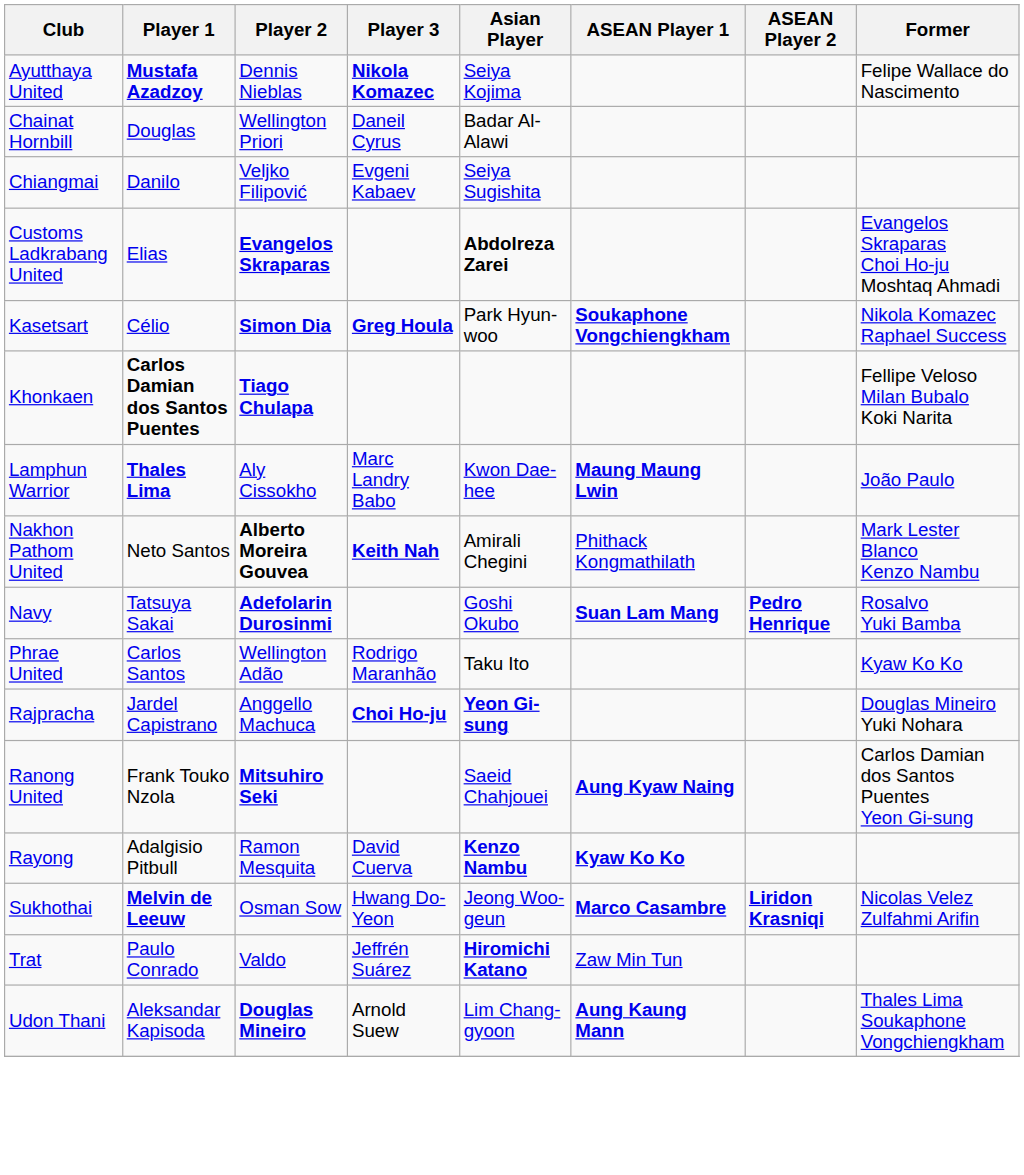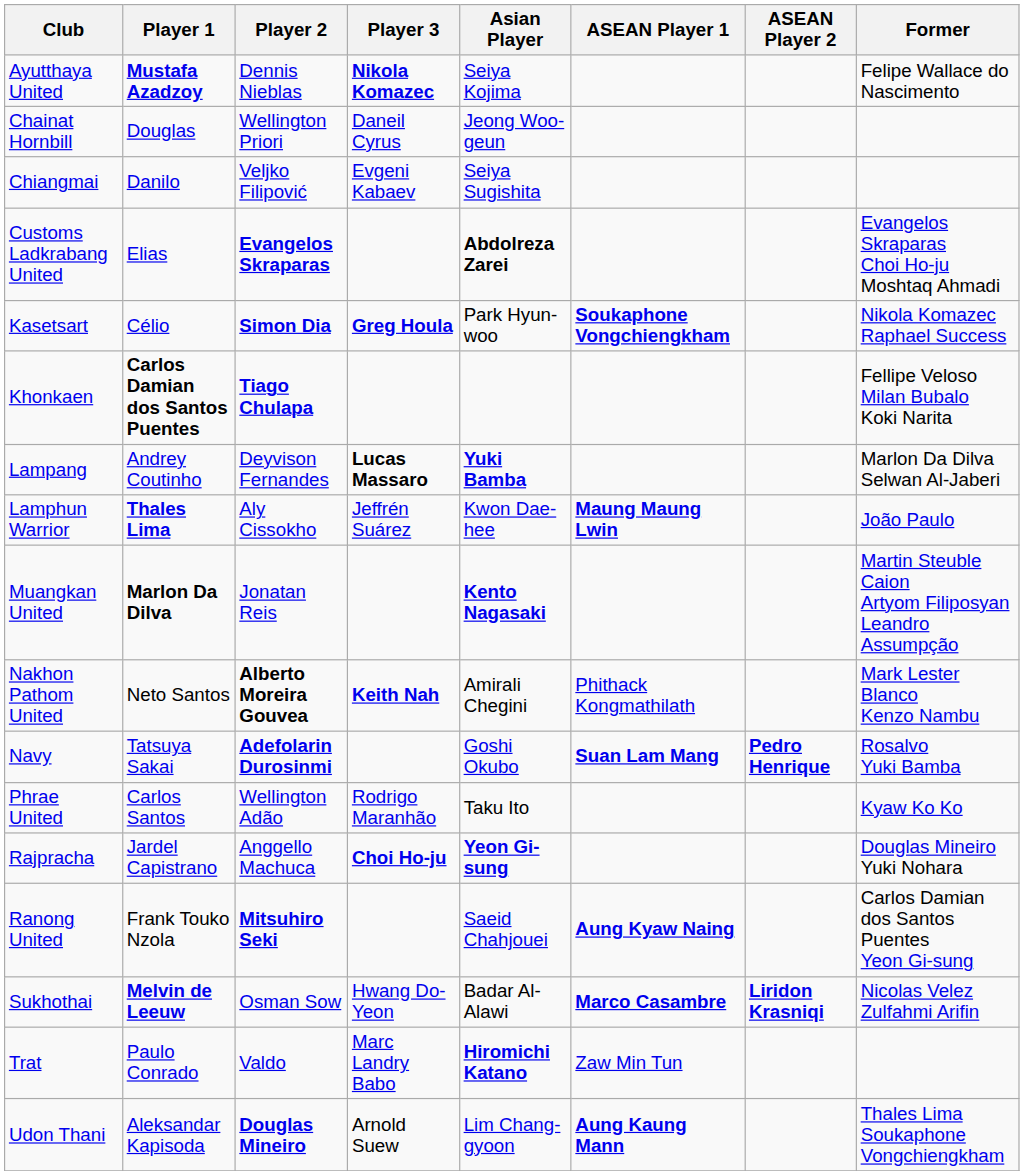Chainat Hornbill | Asian Player: Badar Al-Alawi -> Jeong Woo-geun
+ row: Lampang | Andrey Coutinho | Deyvison Fernandes | Lucas Massaro | Yuki Bamba | Marlon Da Dilva Selwan Al-Jaberi
Lamphun Warrior | Player 3: Marc Landry Babo -> Jeffrén Suárez
+ row: Muangkan United | Marlon Da Dilva | Jonatan Reis | Kento Nagasaki | Martin Steuble Caion Artyom Filiposyan Leandro Assumpção
- row: Rayong | Adalgisio Pitbull | Ramon Mesquita | David Cuerva | Kenzo Nambu | Kyaw Ko Ko
Sukhothai | Asian Player: Jeong Woo-geun -> Badar Al-Alawi
Trat | Player 3: Jeffrén Suárez -> Marc Landry Babo
